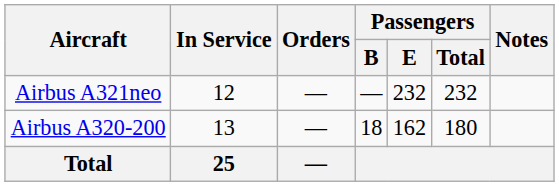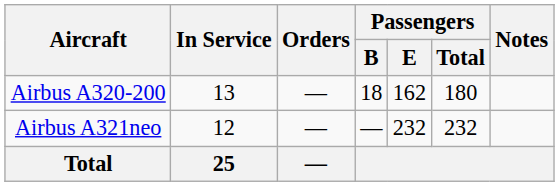rows swapped: Airbus A320-200 <-> Airbus A321neo
